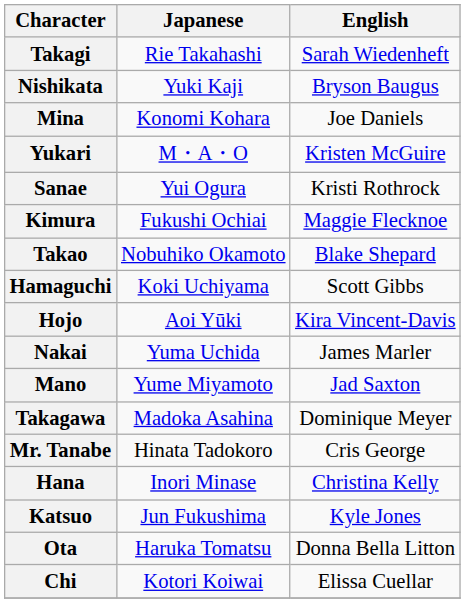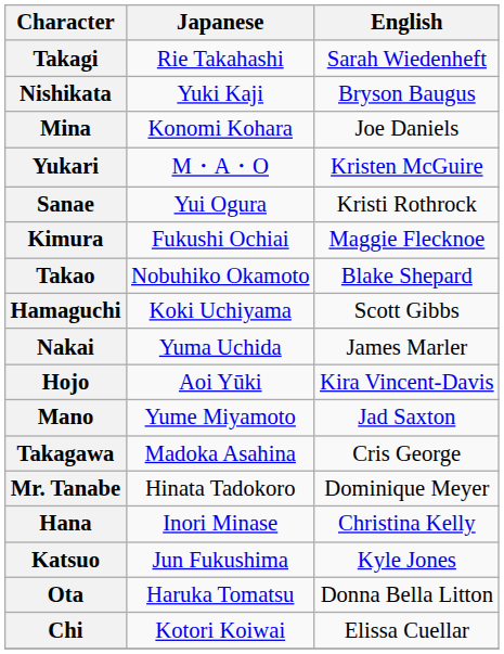rows swapped: Hojo <-> Nakai
Takagawa | English: Dominique Meyer -> Cris George
Mr. Tanabe | English: Cris George -> Dominique Meyer
